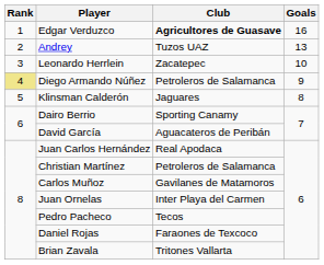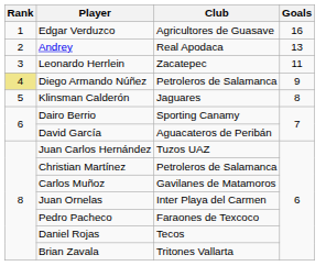Edgar Verduzco | Club: bold -> normal
Andrey | Club: Tuzos UAZ -> Real Apodaca
Leonardo Herrlein | Goals: 10 -> 11
Juan Carlos Hernández | Club: Real Apodaca -> Tuzos UAZ
Pedro Pacheco | Club: Tecos -> Faraones de Texcoco
Daniel Rojas | Club: Faraones de Texcoco -> Tecos
